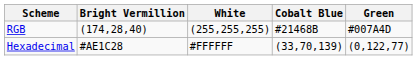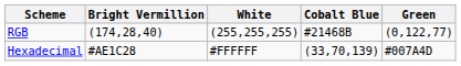RGB | Green: #007A4D -> (0,122,77)
Hexadecimal | Green: (0,122,77) -> #007A4D
